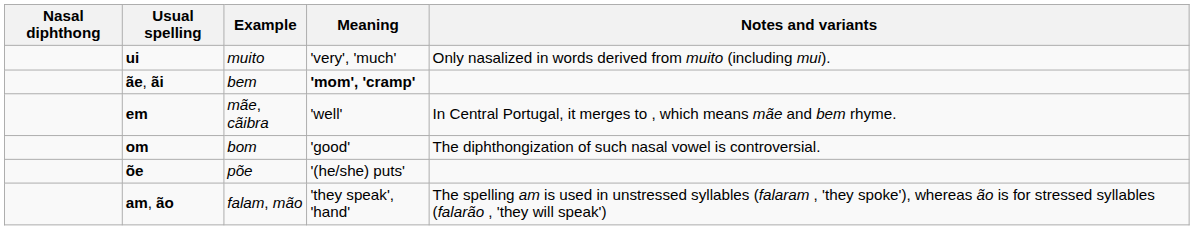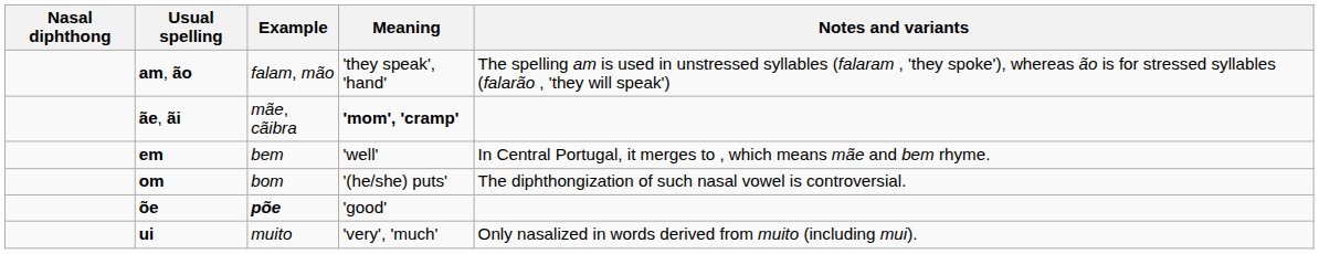rows swapped: am, ão <-> ui
ãe, ãi | Example: bem -> mãe, cãibra
em | Example: mãe, cãibra -> bem
om | Meaning: 'good' -> '(he/she) puts'
õe | Example: normal -> bold
õe | Meaning: '(he/she) puts' -> 'good'
